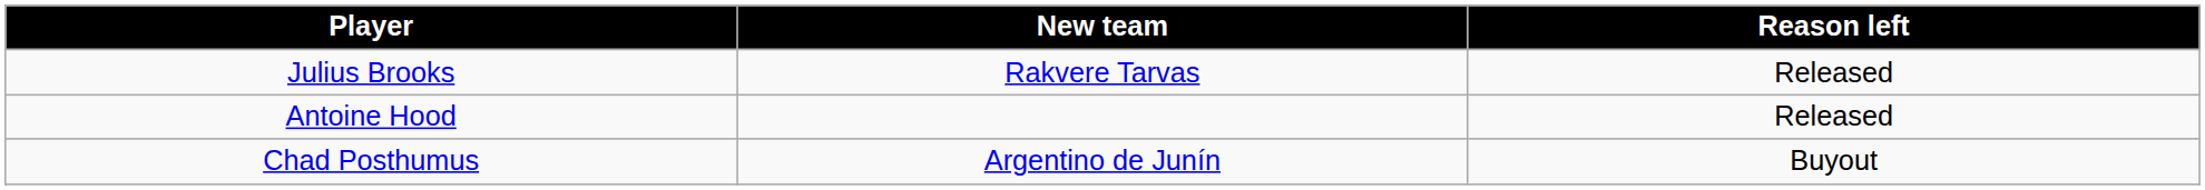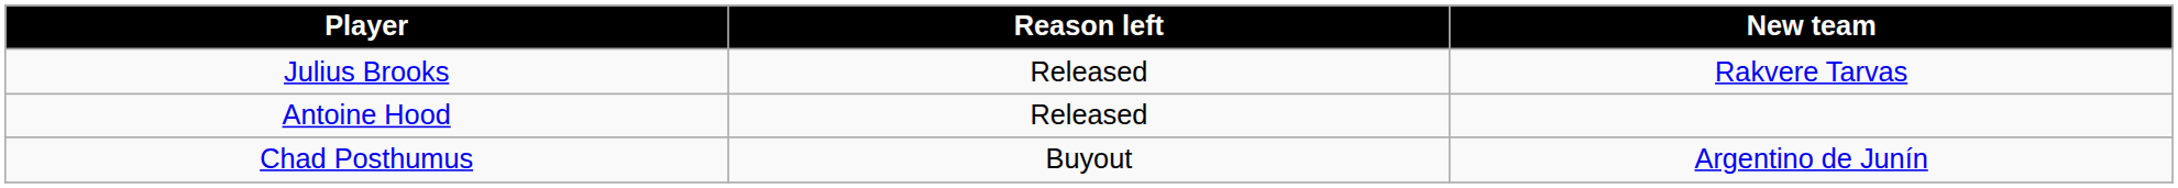columns swapped: Reason left <-> New team
